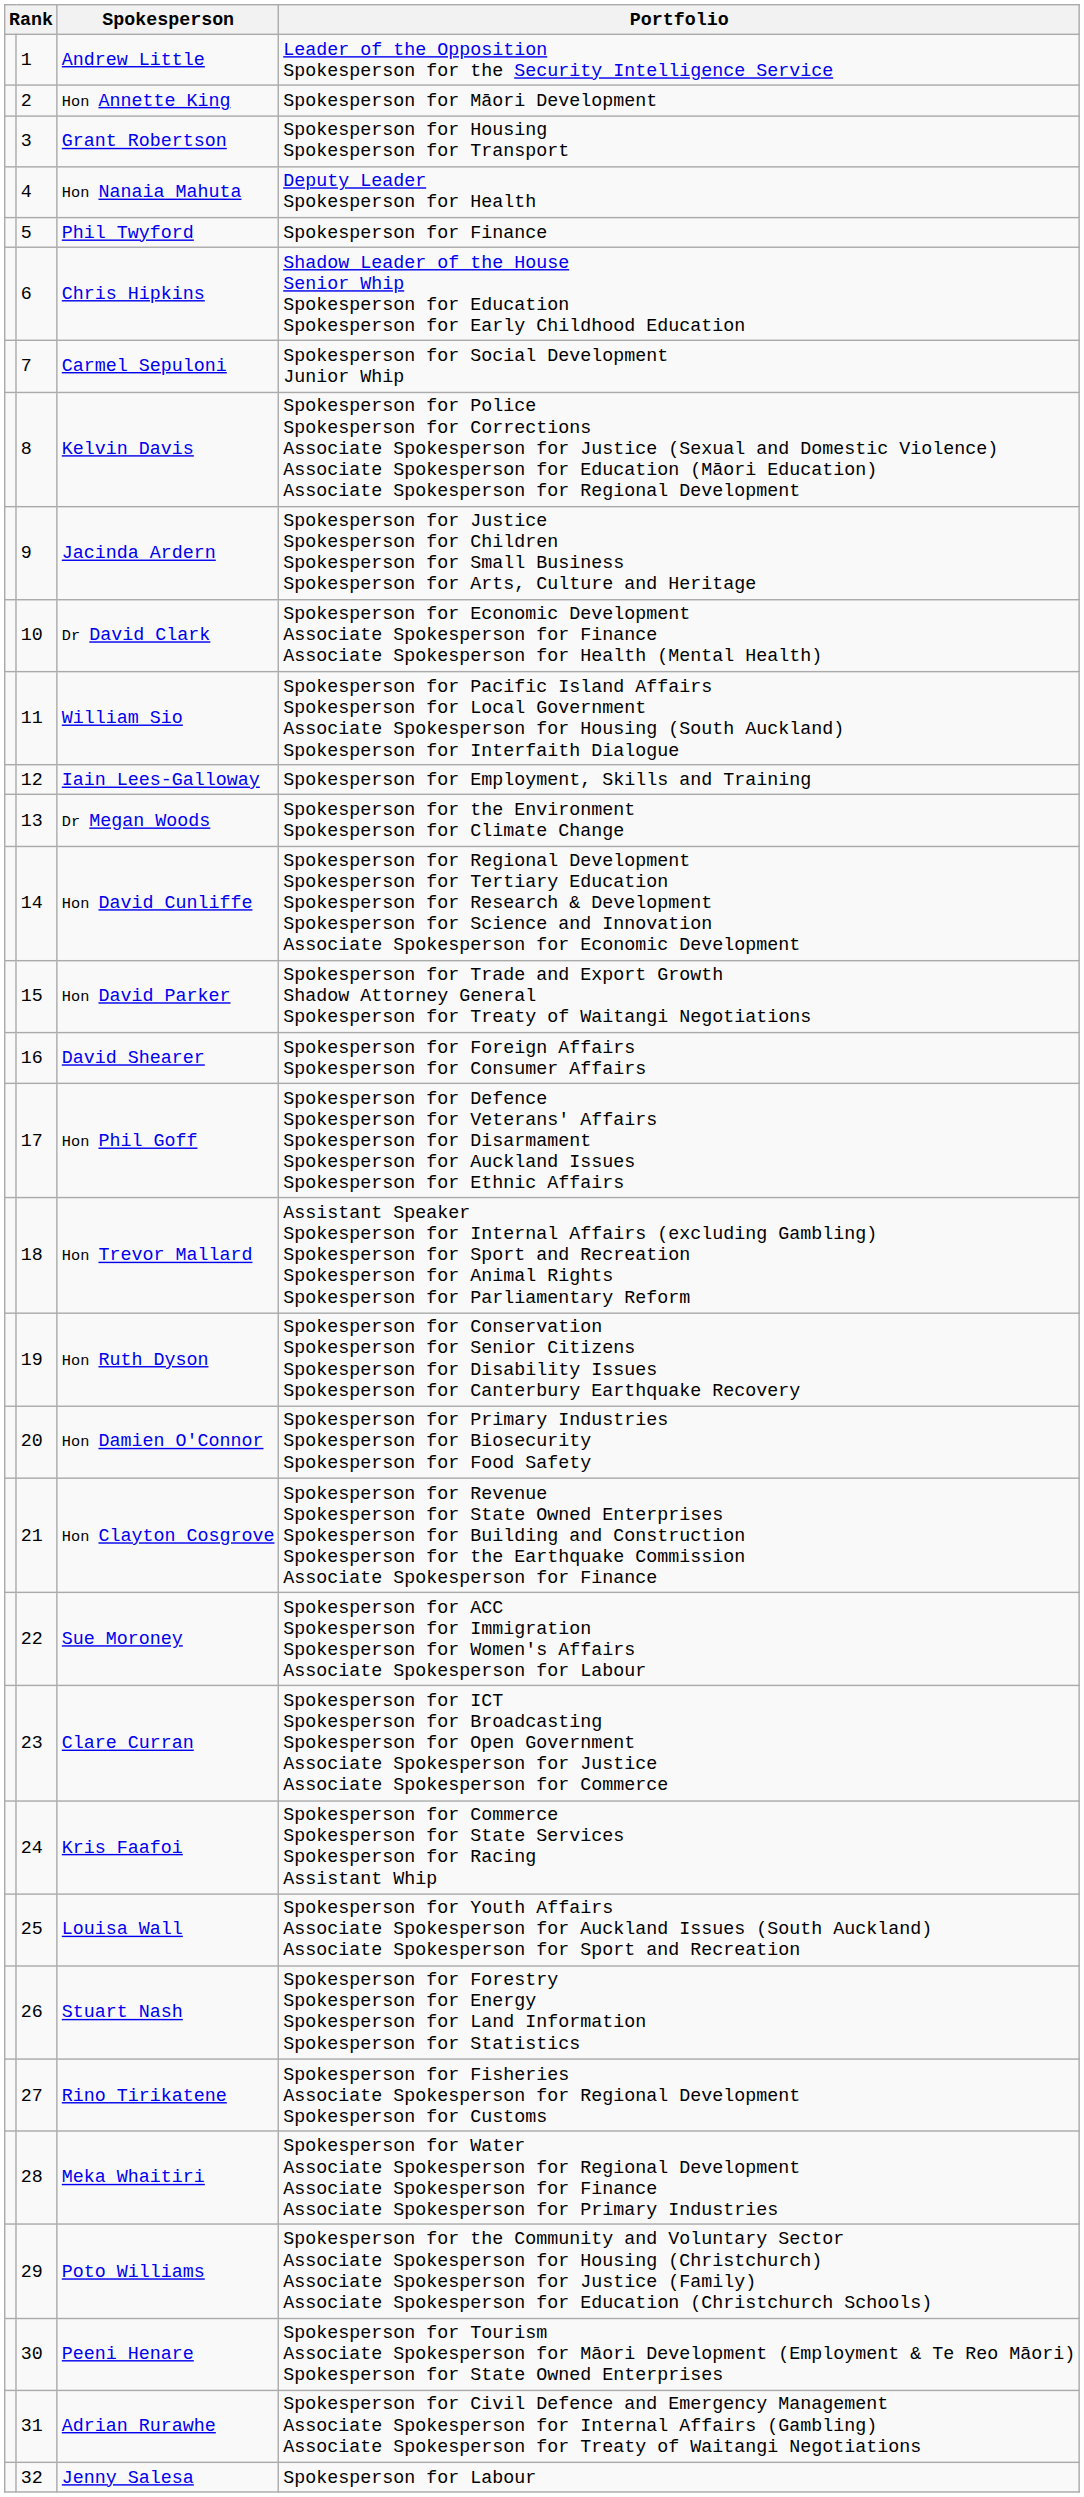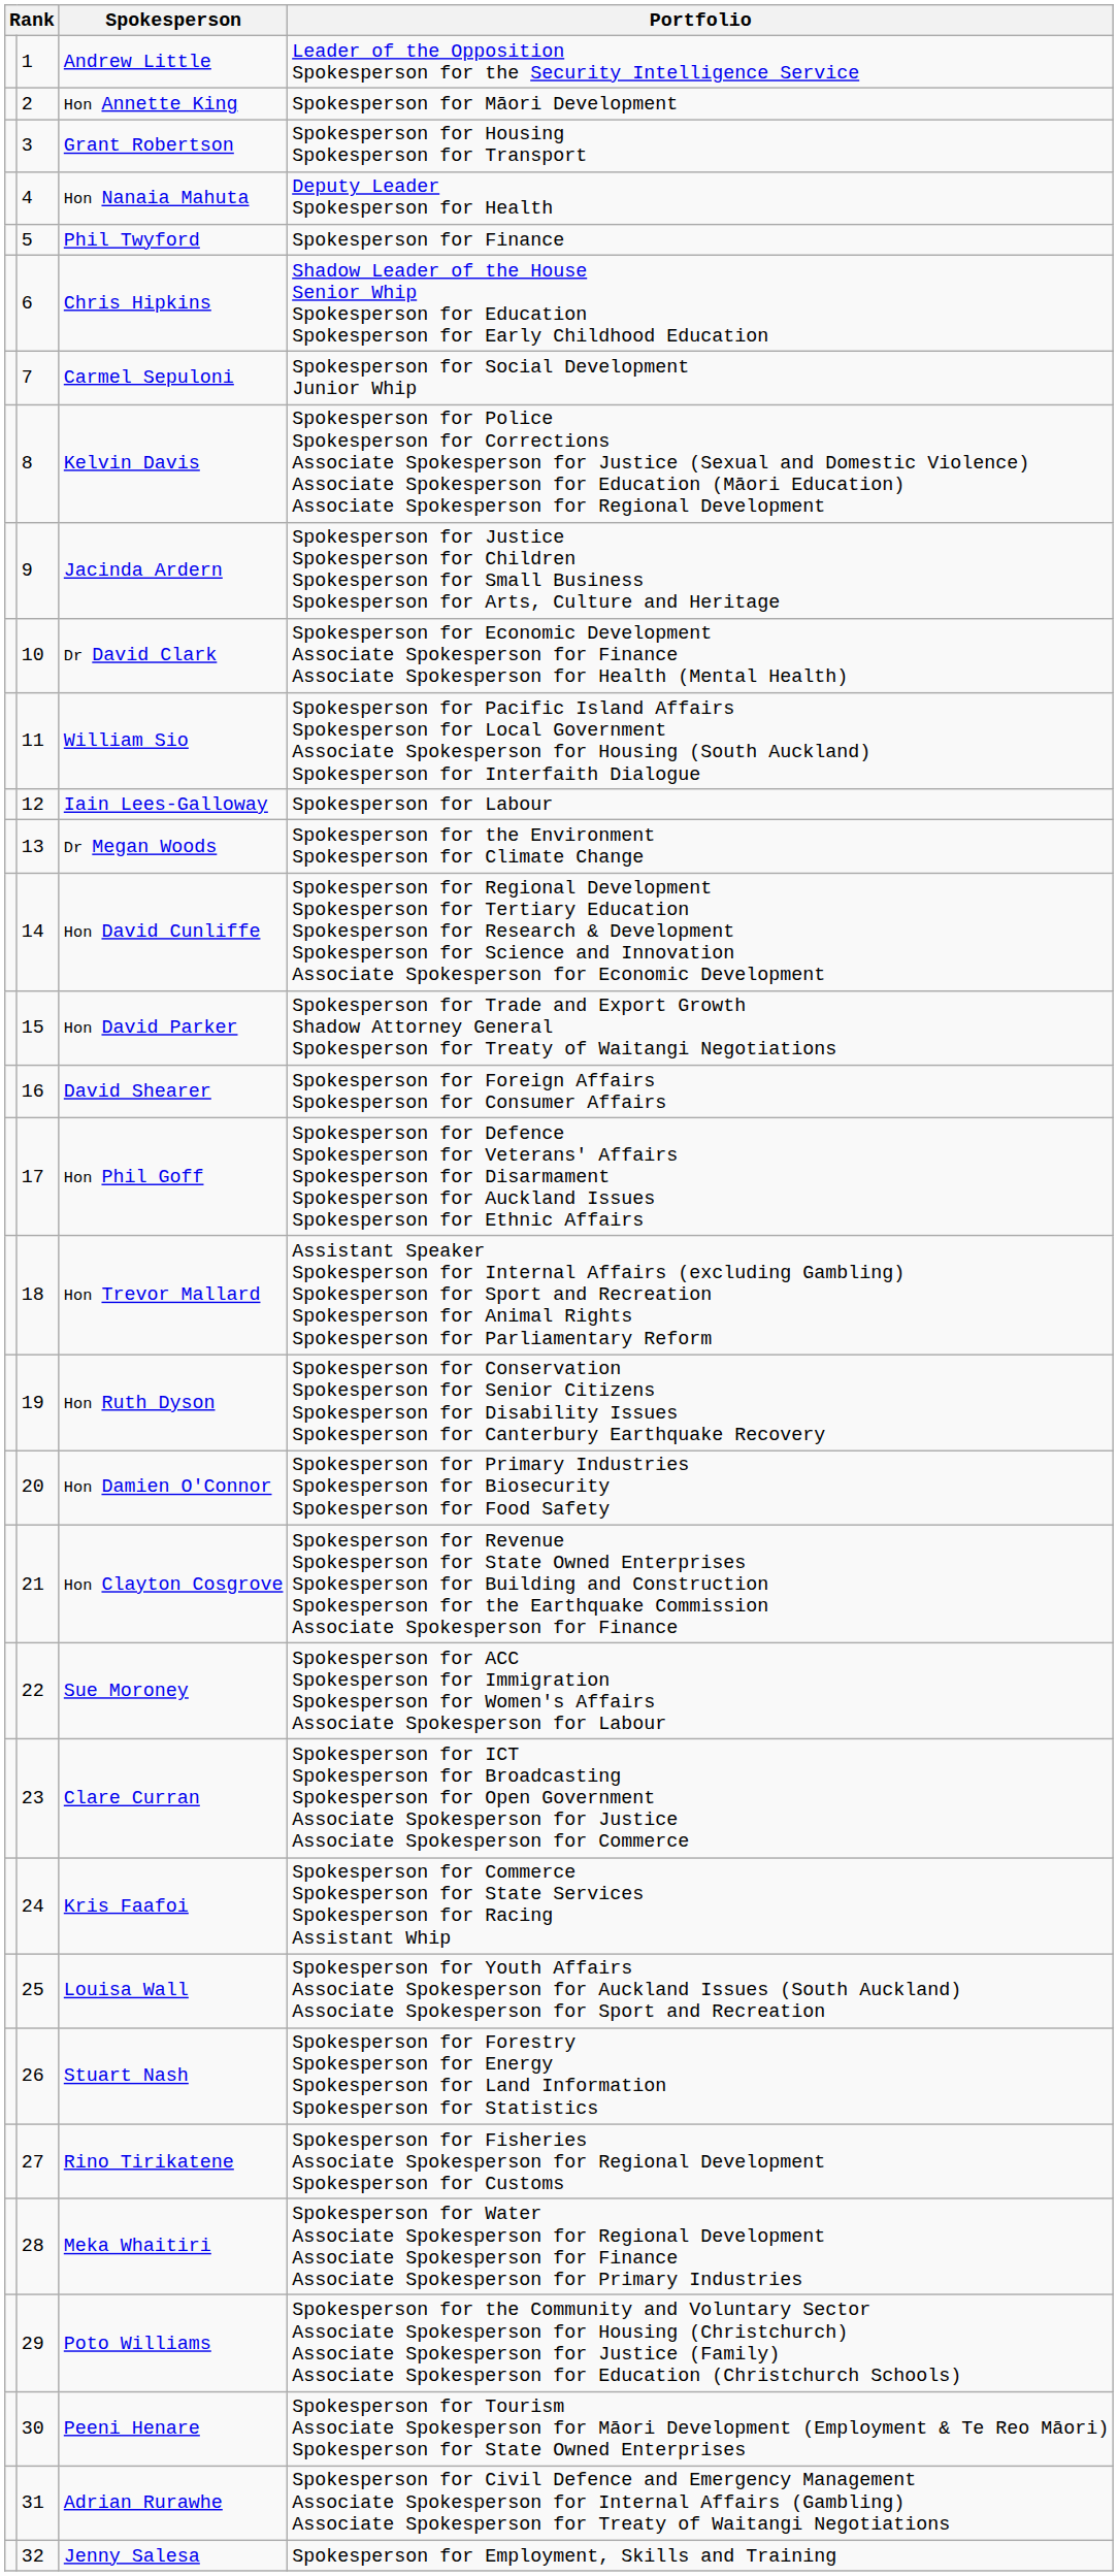Iain Lees-Galloway | Portfolio: Spokesperson for Employment, Skills and Training -> Spokesperson for Labour
Jenny Salesa | Portfolio: Spokesperson for Labour -> Spokesperson for Employment, Skills and Training
